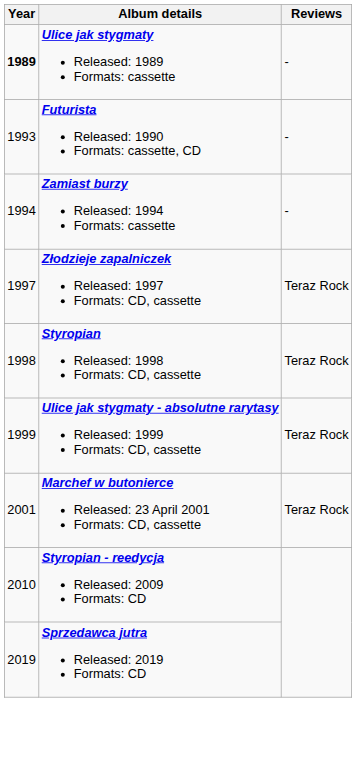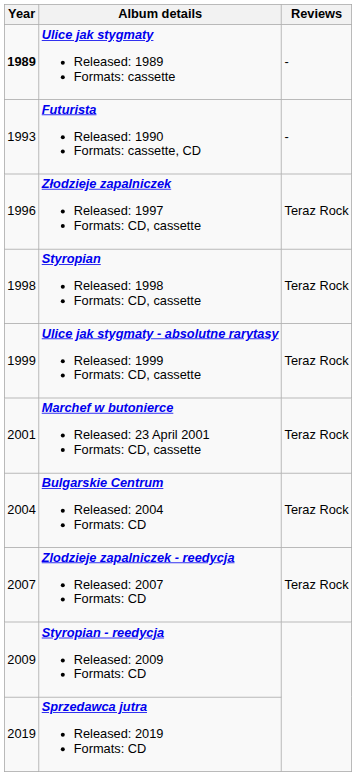- row: 1994 | Zamiast burzy Released: 1994 Formats: cassette | -
Złodzieje zapalniczek Released: 1997 Formats: CD, cassette | Year: 1997 -> 1996
+ row: 2004 | Bulgarskie Centrum Released: 2004 Formats: CD | Teraz Rock
+ row: 2007 | Zlodzieje zapalniczek - reedycja Released: 2007 Formats: CD | Teraz Rock
Styropian - reedycja Released: 2009 Formats: CD | Year: 2010 -> 2009
